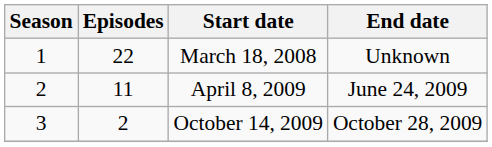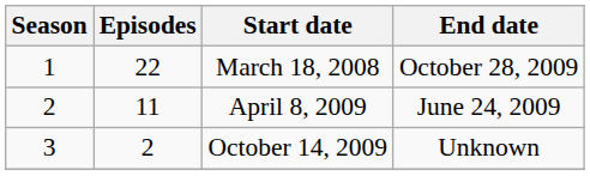March 18, 2008 | End date: Unknown -> October 28, 2009
October 14, 2009 | End date: October 28, 2009 -> Unknown
